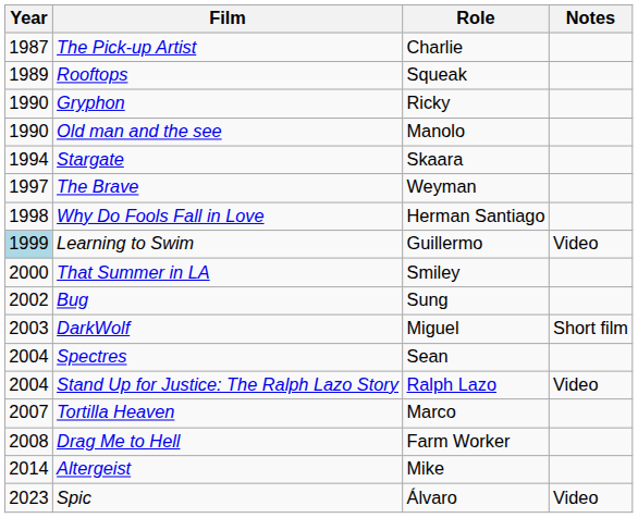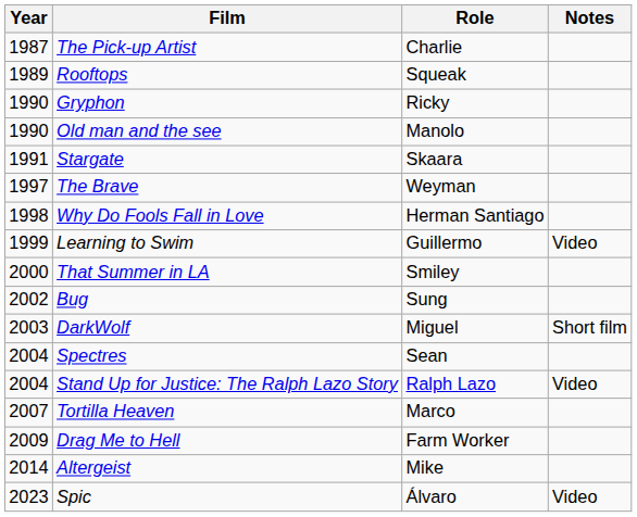Stargate | Year: 1994 -> 1991
Learning to Swim | Year: lightblue background -> no background
Drag Me to Hell | Year: 2008 -> 2009
